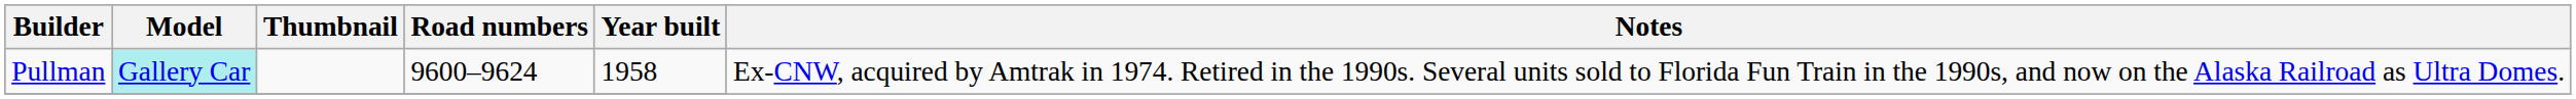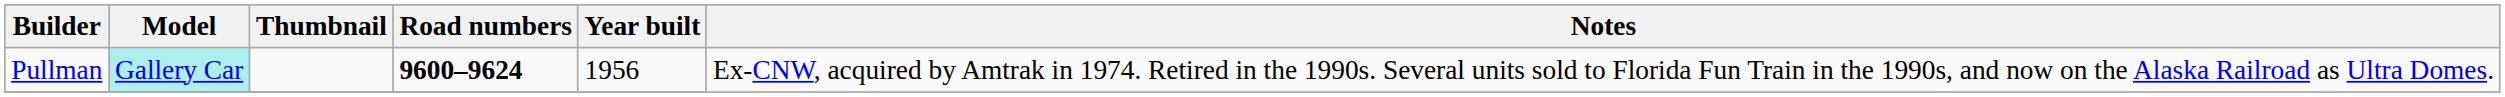Pullman | Road numbers: normal -> bold
Pullman | Year built: 1958 -> 1956
